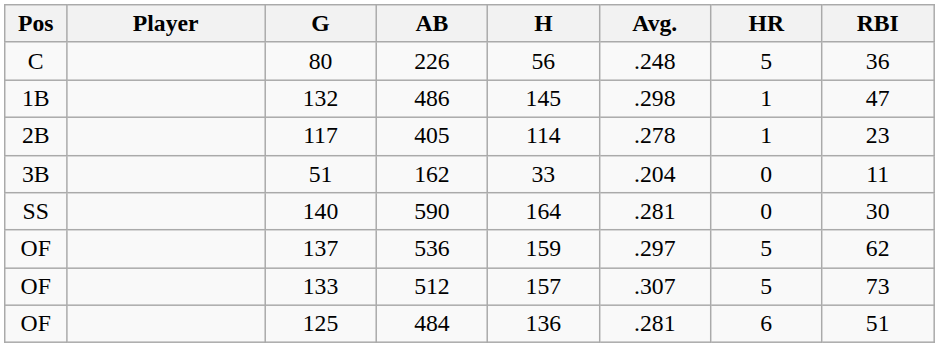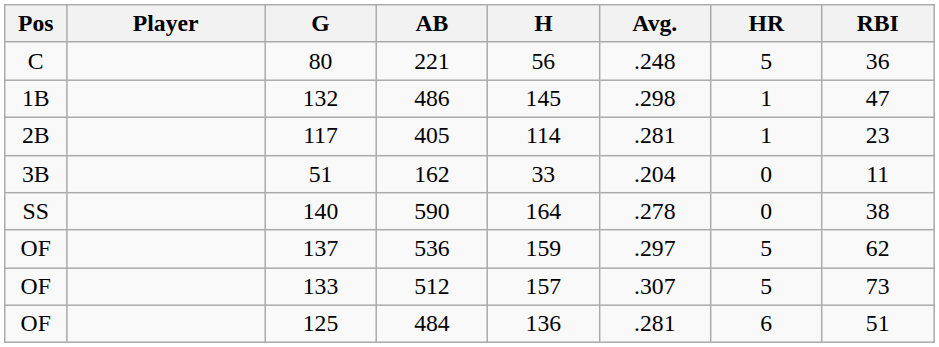80 | AB: 226 -> 221
117 | Avg.: .278 -> .281
140 | Avg.: .281 -> .278
140 | RBI: 30 -> 38
